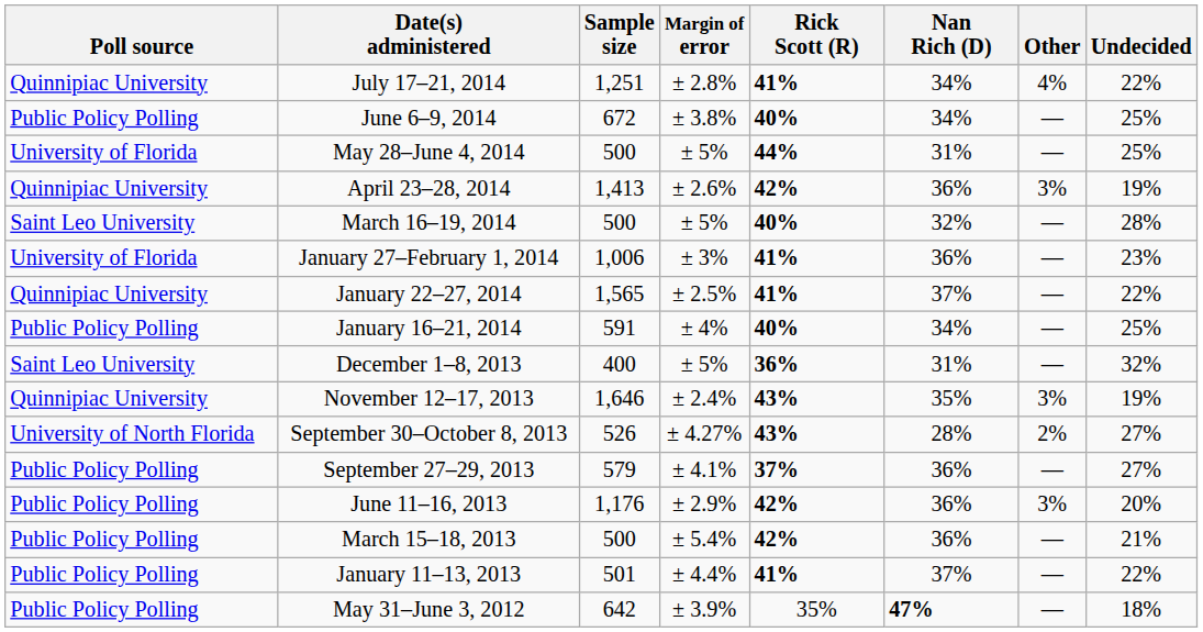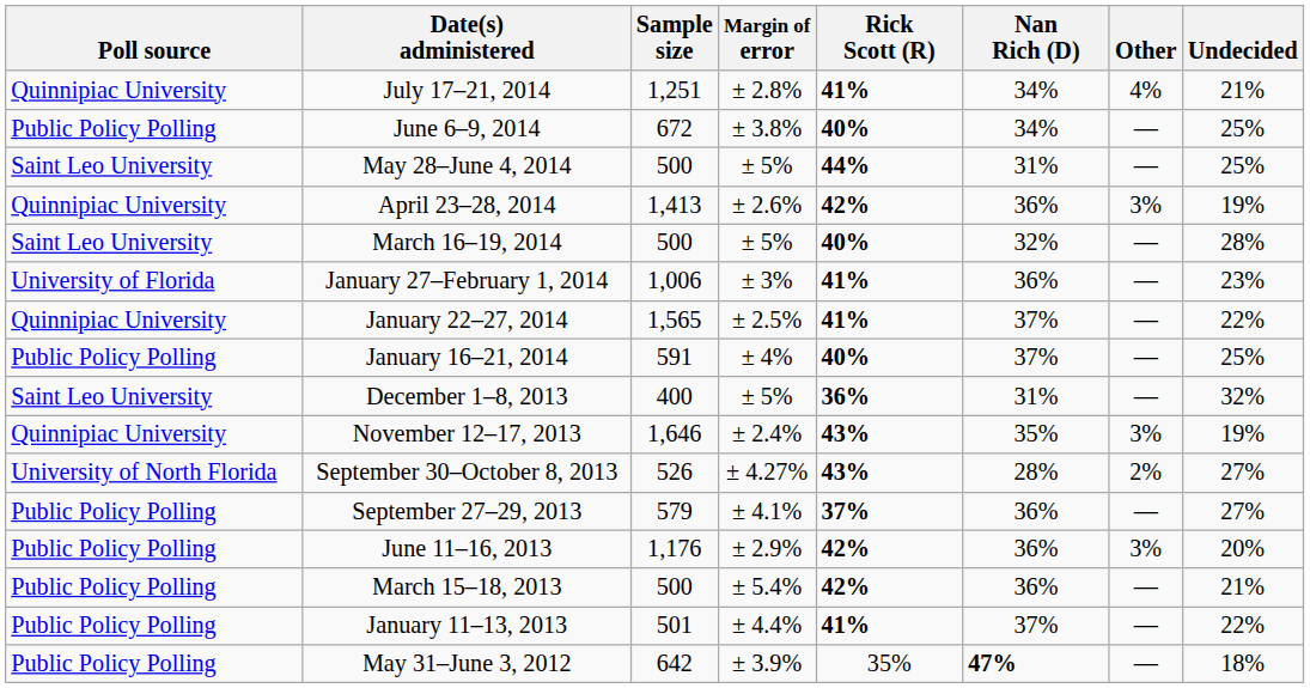July 17–21, 2014 | Undecided: 22% -> 21%
May 28–June 4, 2014 | Poll source: University of Florida -> Saint Leo University
January 16–21, 2014 | Nan Rich (D): 34% -> 37%
